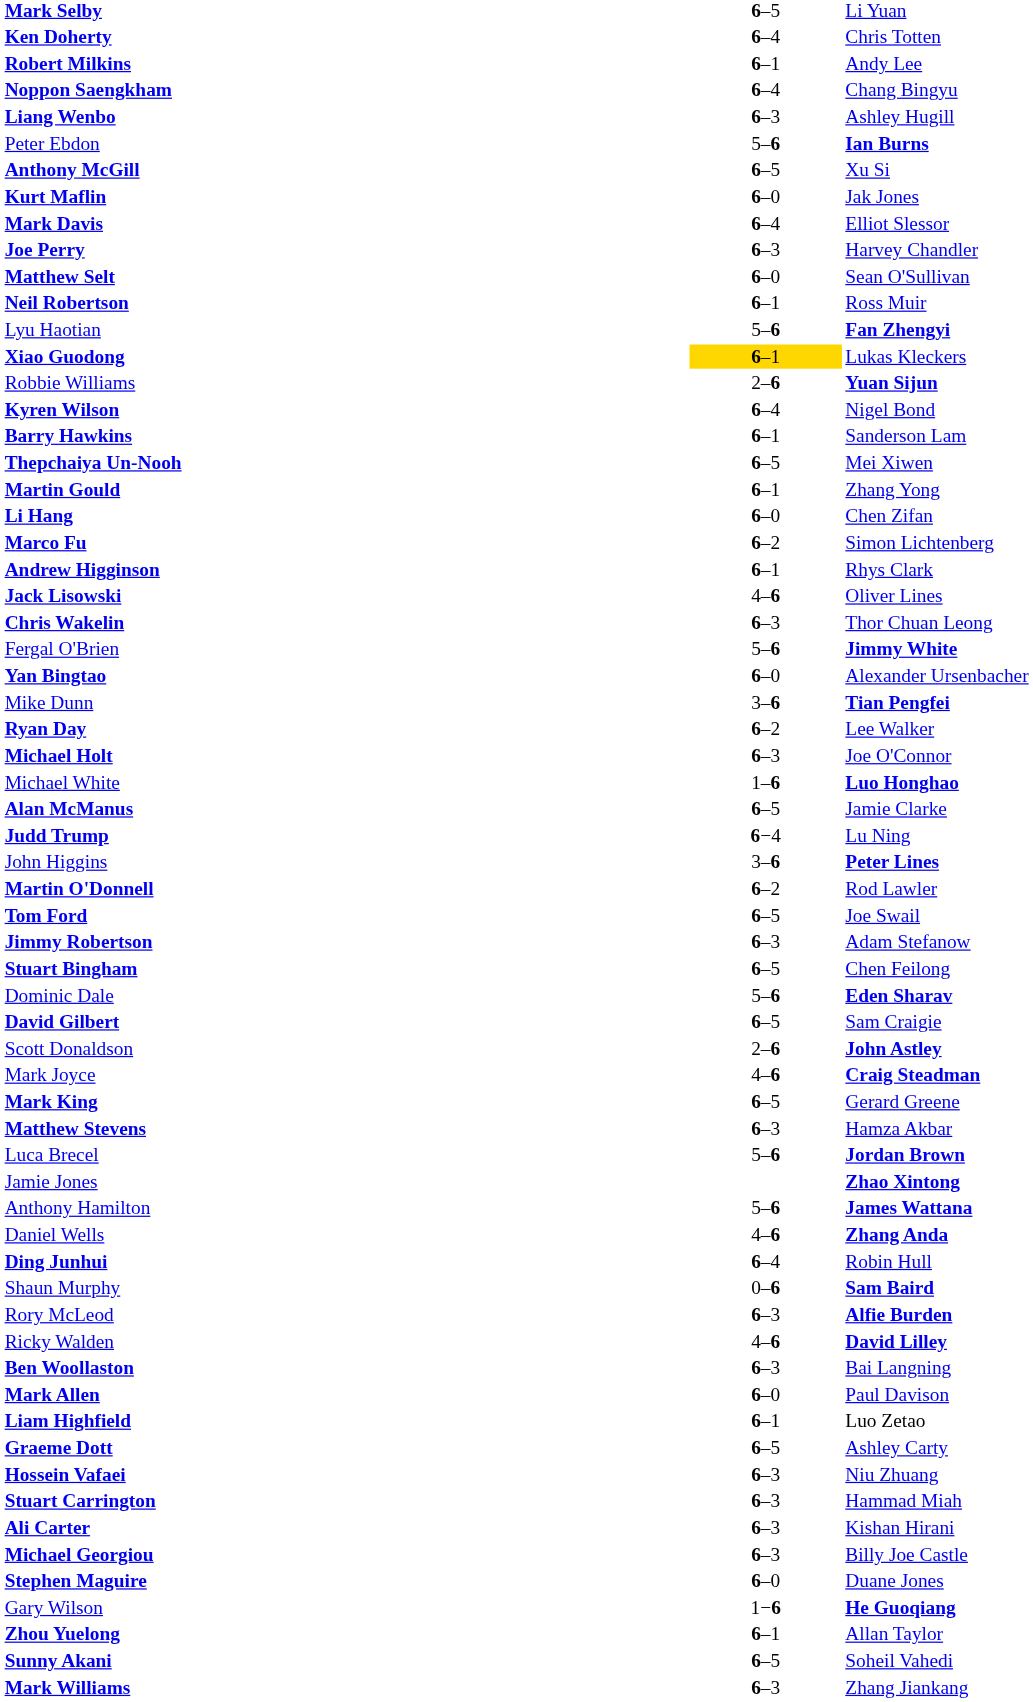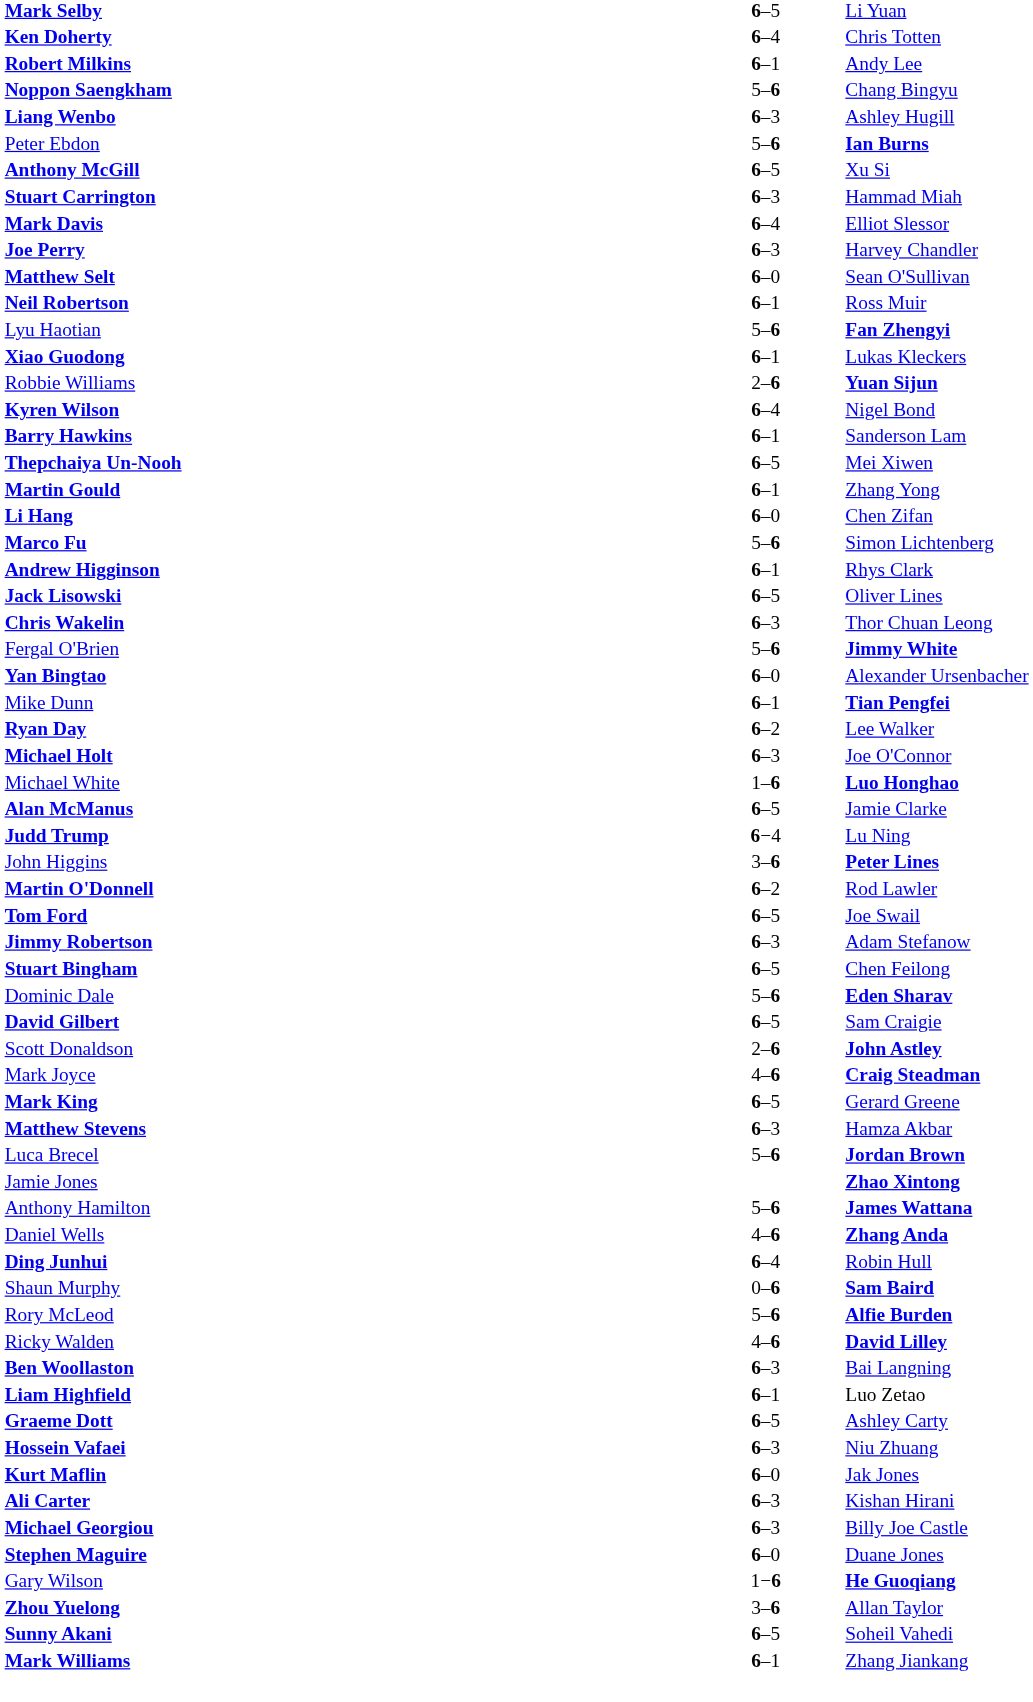Noppon Saengkham | column 2: 6–4 -> 5–6
rows swapped: Stuart Carrington <-> Kurt Maflin
Xiao Guodong | column 2: gold background -> no background
Marco Fu | column 2: 6–2 -> 5–6
Jack Lisowski | column 2: 4–6 -> 6–5
Mike Dunn | column 2: 3–6 -> 6–1
Rory McLeod | column 2: 6–3 -> 5–6
- row: Mark Allen | 6–0 | Paul Davison
Zhou Yuelong | column 2: 6–1 -> 3–6
Mark Williams | column 2: 6–3 -> 6–1
